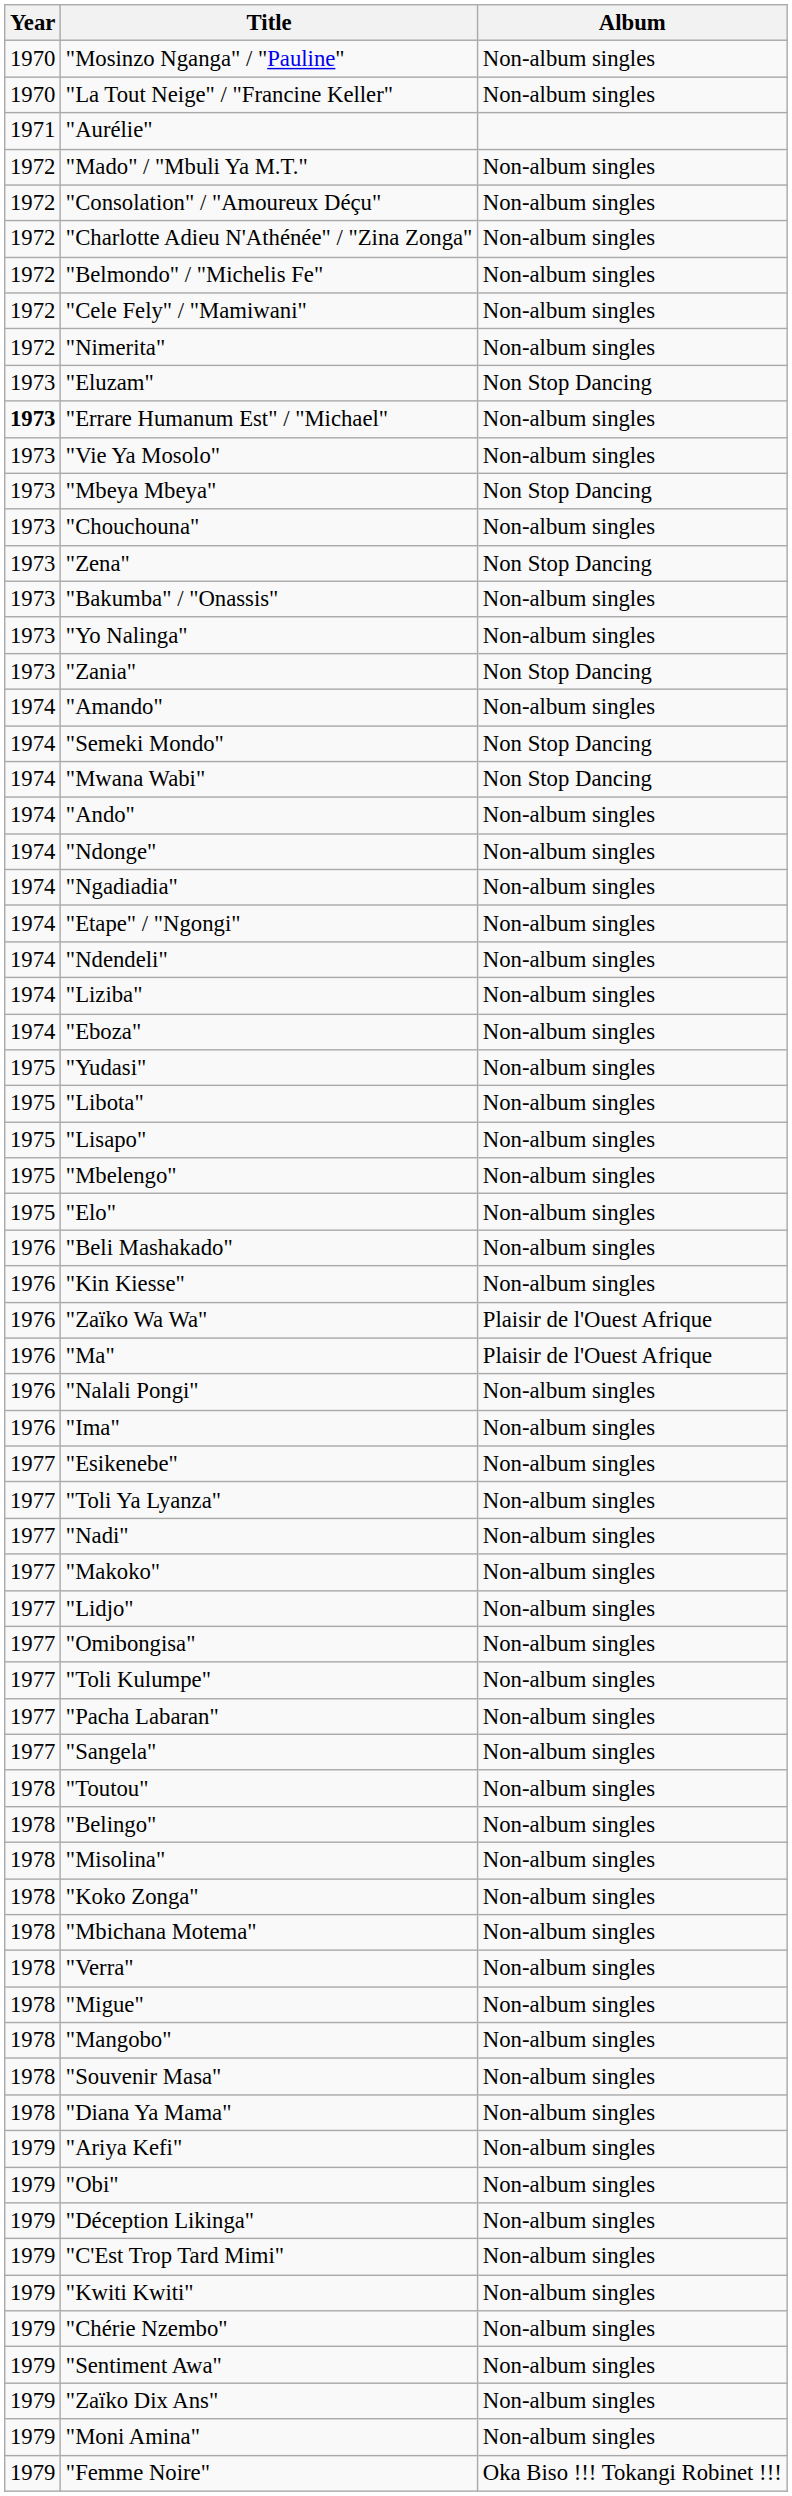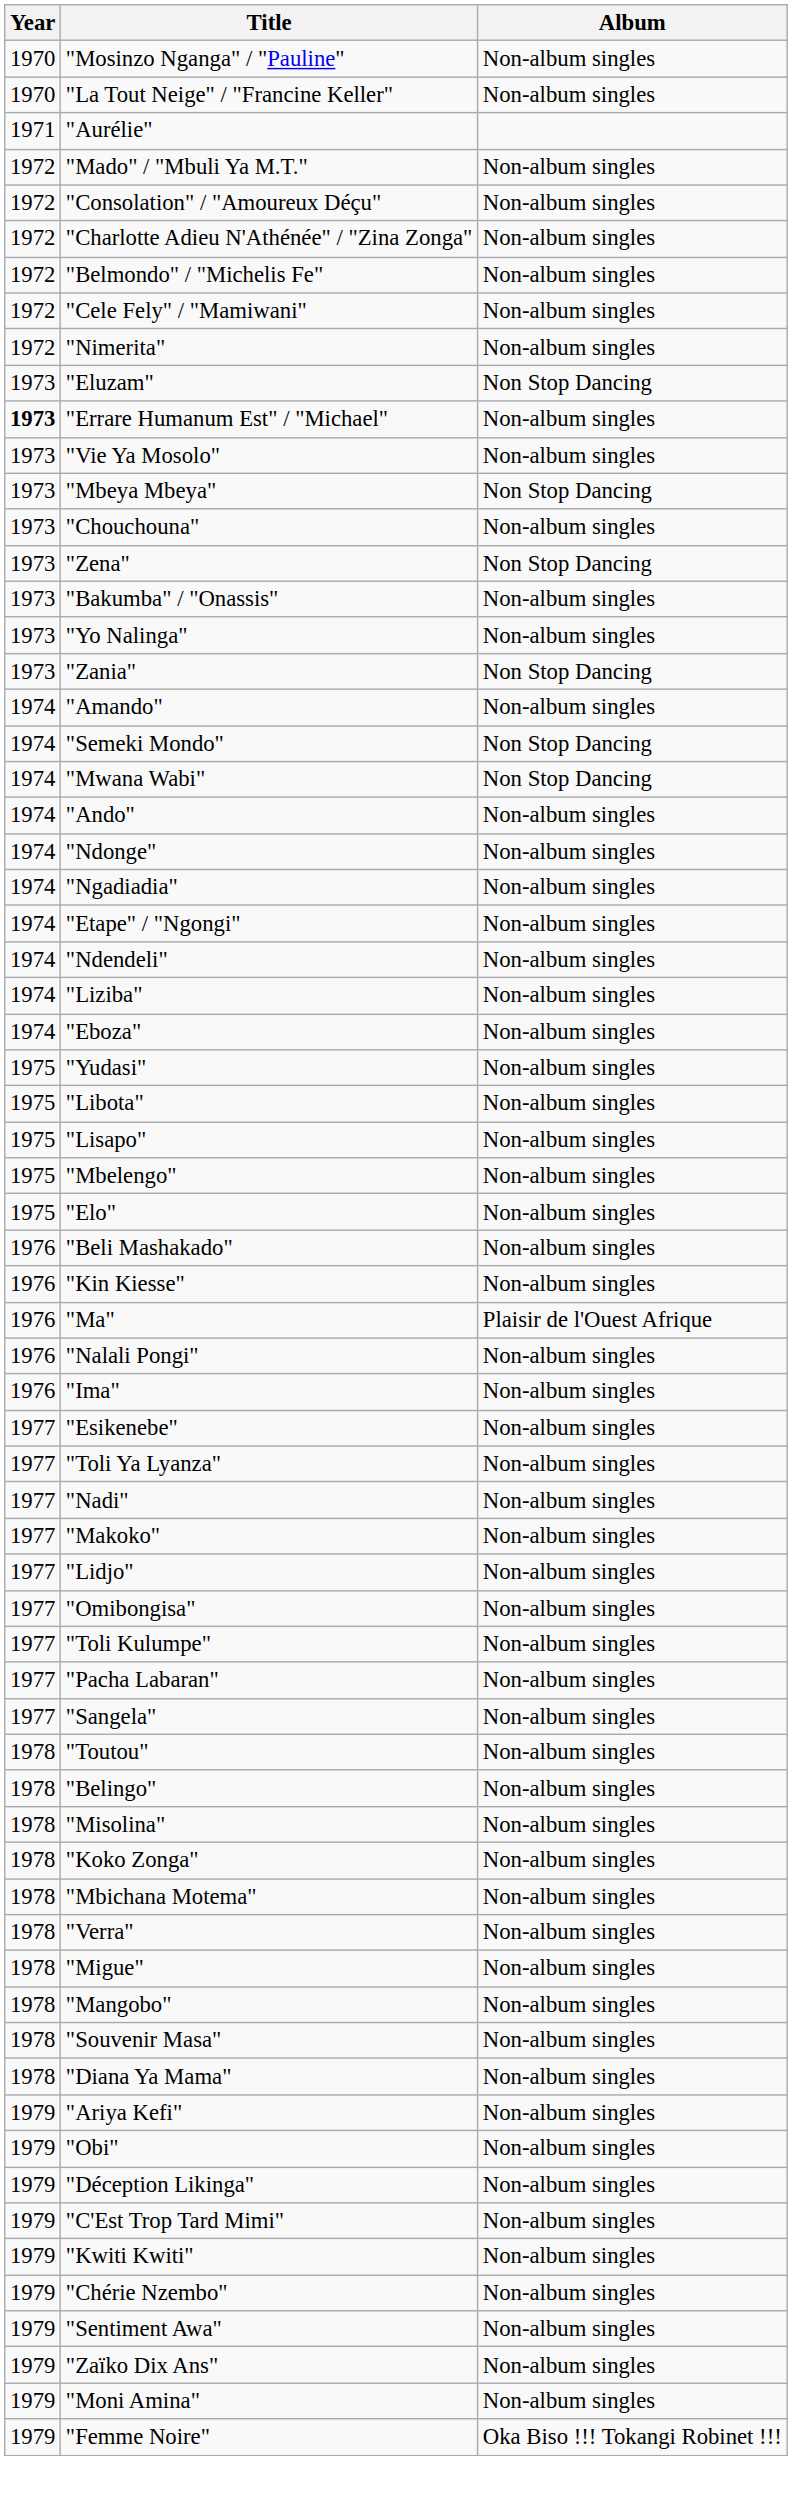- row: 1976 | "Zaïko Wa Wa" | Plaisir de l'Ouest Afrique
